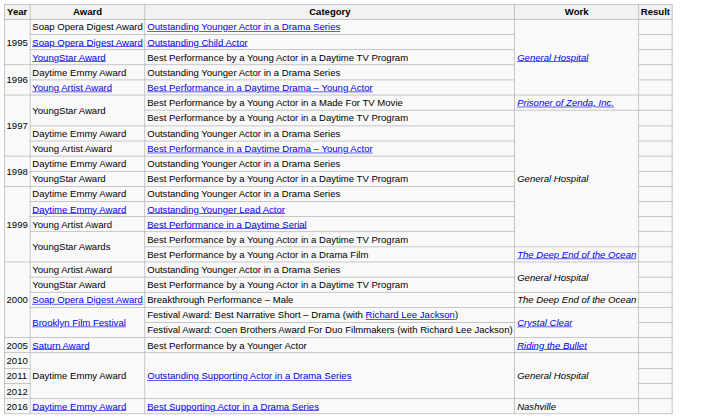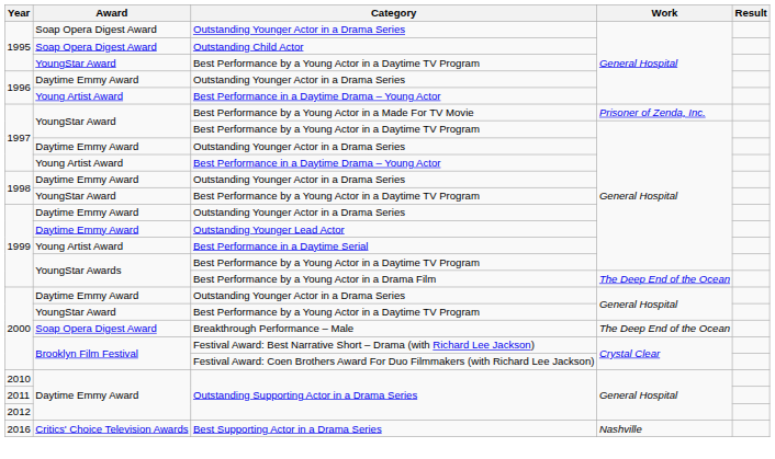2000 / Outstanding Younger Actor in a Drama Series | Award: Young Artist Award -> Daytime Emmy Award
- row: 2005 | Saturn Award | Best Performance by a Younger Actor | Riding the Bullet
Best Supporting Actor in a Drama Series | Award: Daytime Emmy Award -> Critics' Choice Television Awards
